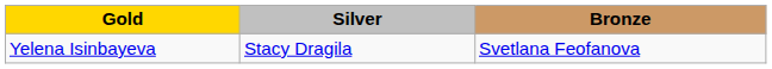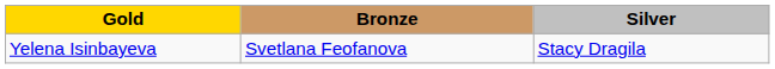columns swapped: Silver <-> Bronze
